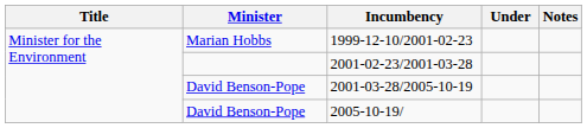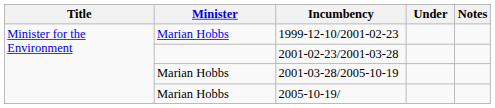2001-03-28/2005-10-19 | Minister: David Benson-Pope -> Marian Hobbs
2005-10-19/ | Minister: David Benson-Pope -> Marian Hobbs
